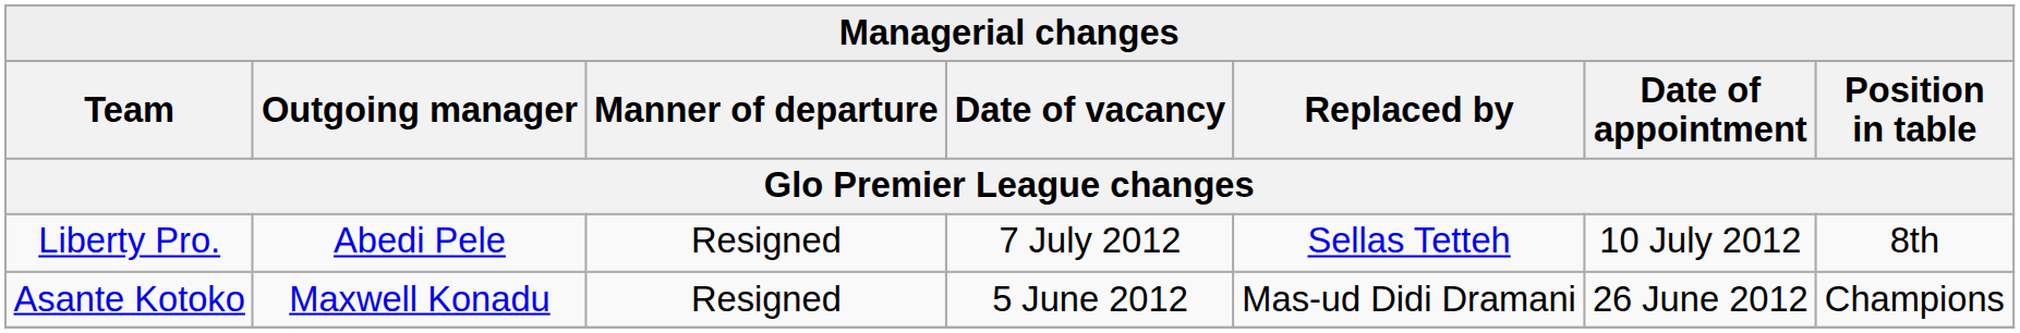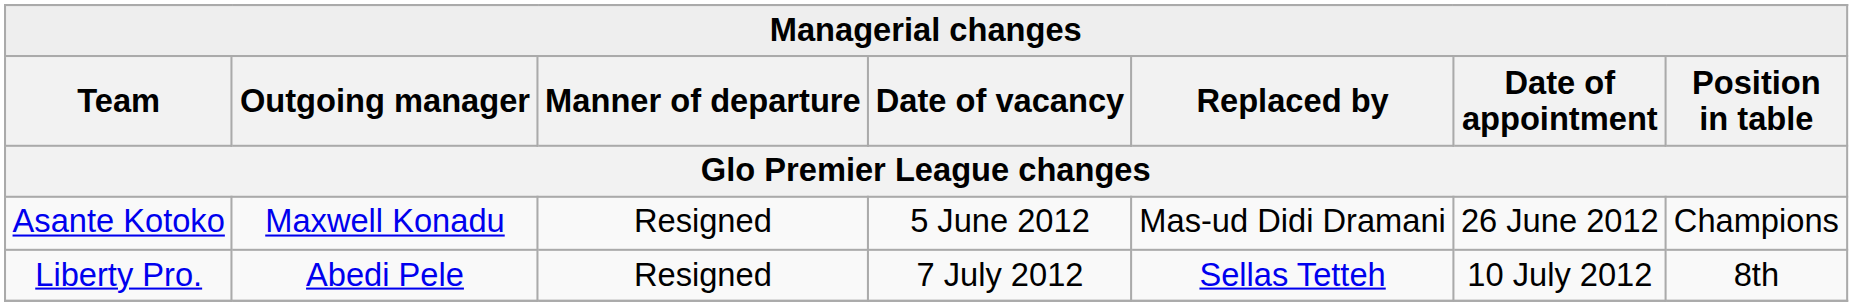rows swapped: Asante Kotoko <-> Liberty Pro.
